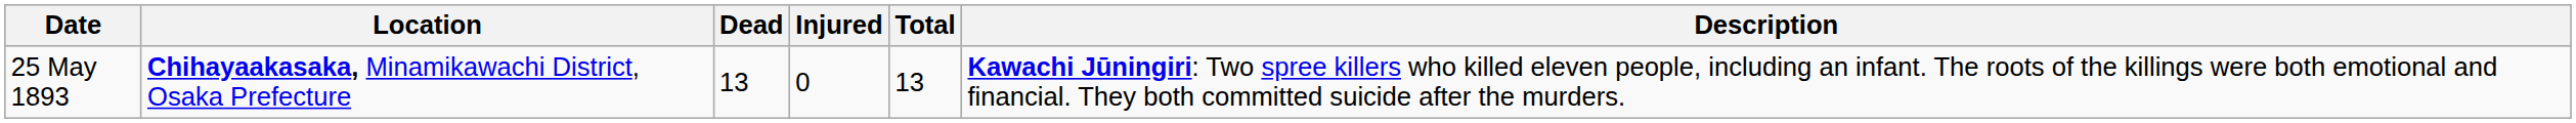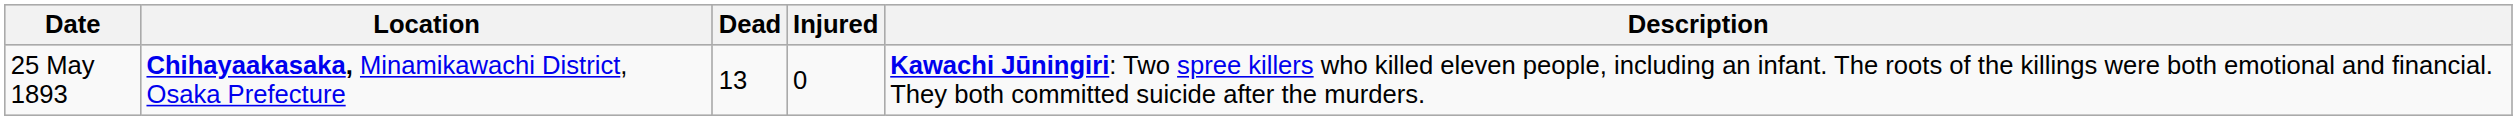- column: Total | 13
